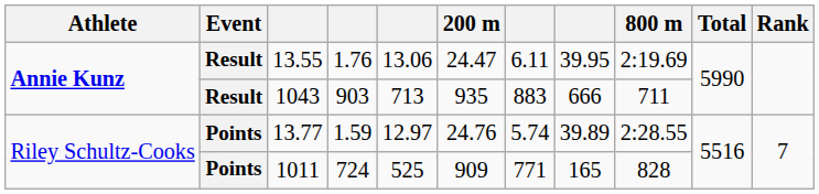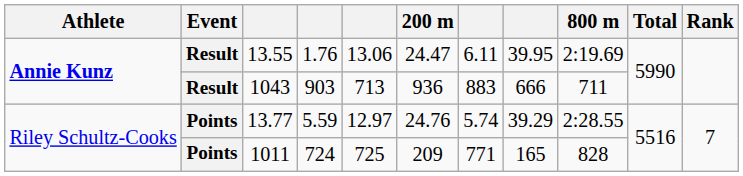1043 | 200 m: 935 -> 936
13.77 | column 4: 1.59 -> 5.59
13.77 | column 8: 39.89 -> 39.29
1011 | column 5: 525 -> 725
1011 | 200 m: 909 -> 209
